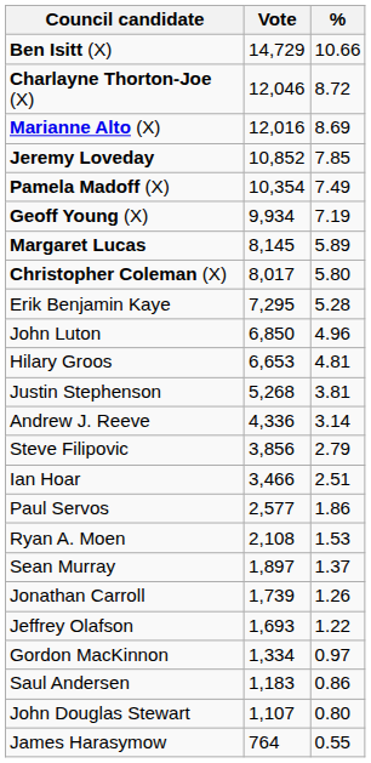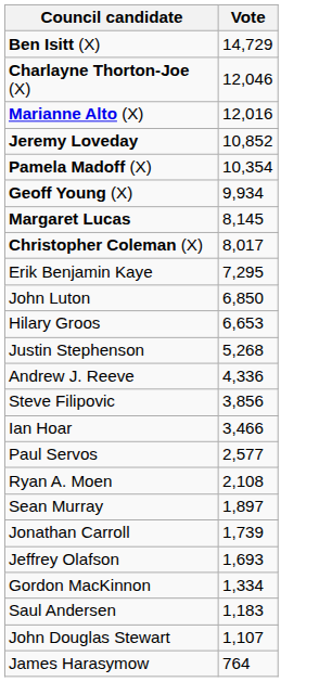- column: % | 10.66 | 8.72 | 8.69 | 7.85 | 7.49 | 7.19 | 5.89 | 5.80 | 5.28 | 4.96 | 4.81 | 3.81 | 3.14 | 2.79 | 2.51 | 1.86 | 1.53 | 1.37 | 1.26 | 1.22 | 0.97 | 0.86 | 0.80 | 0.55
